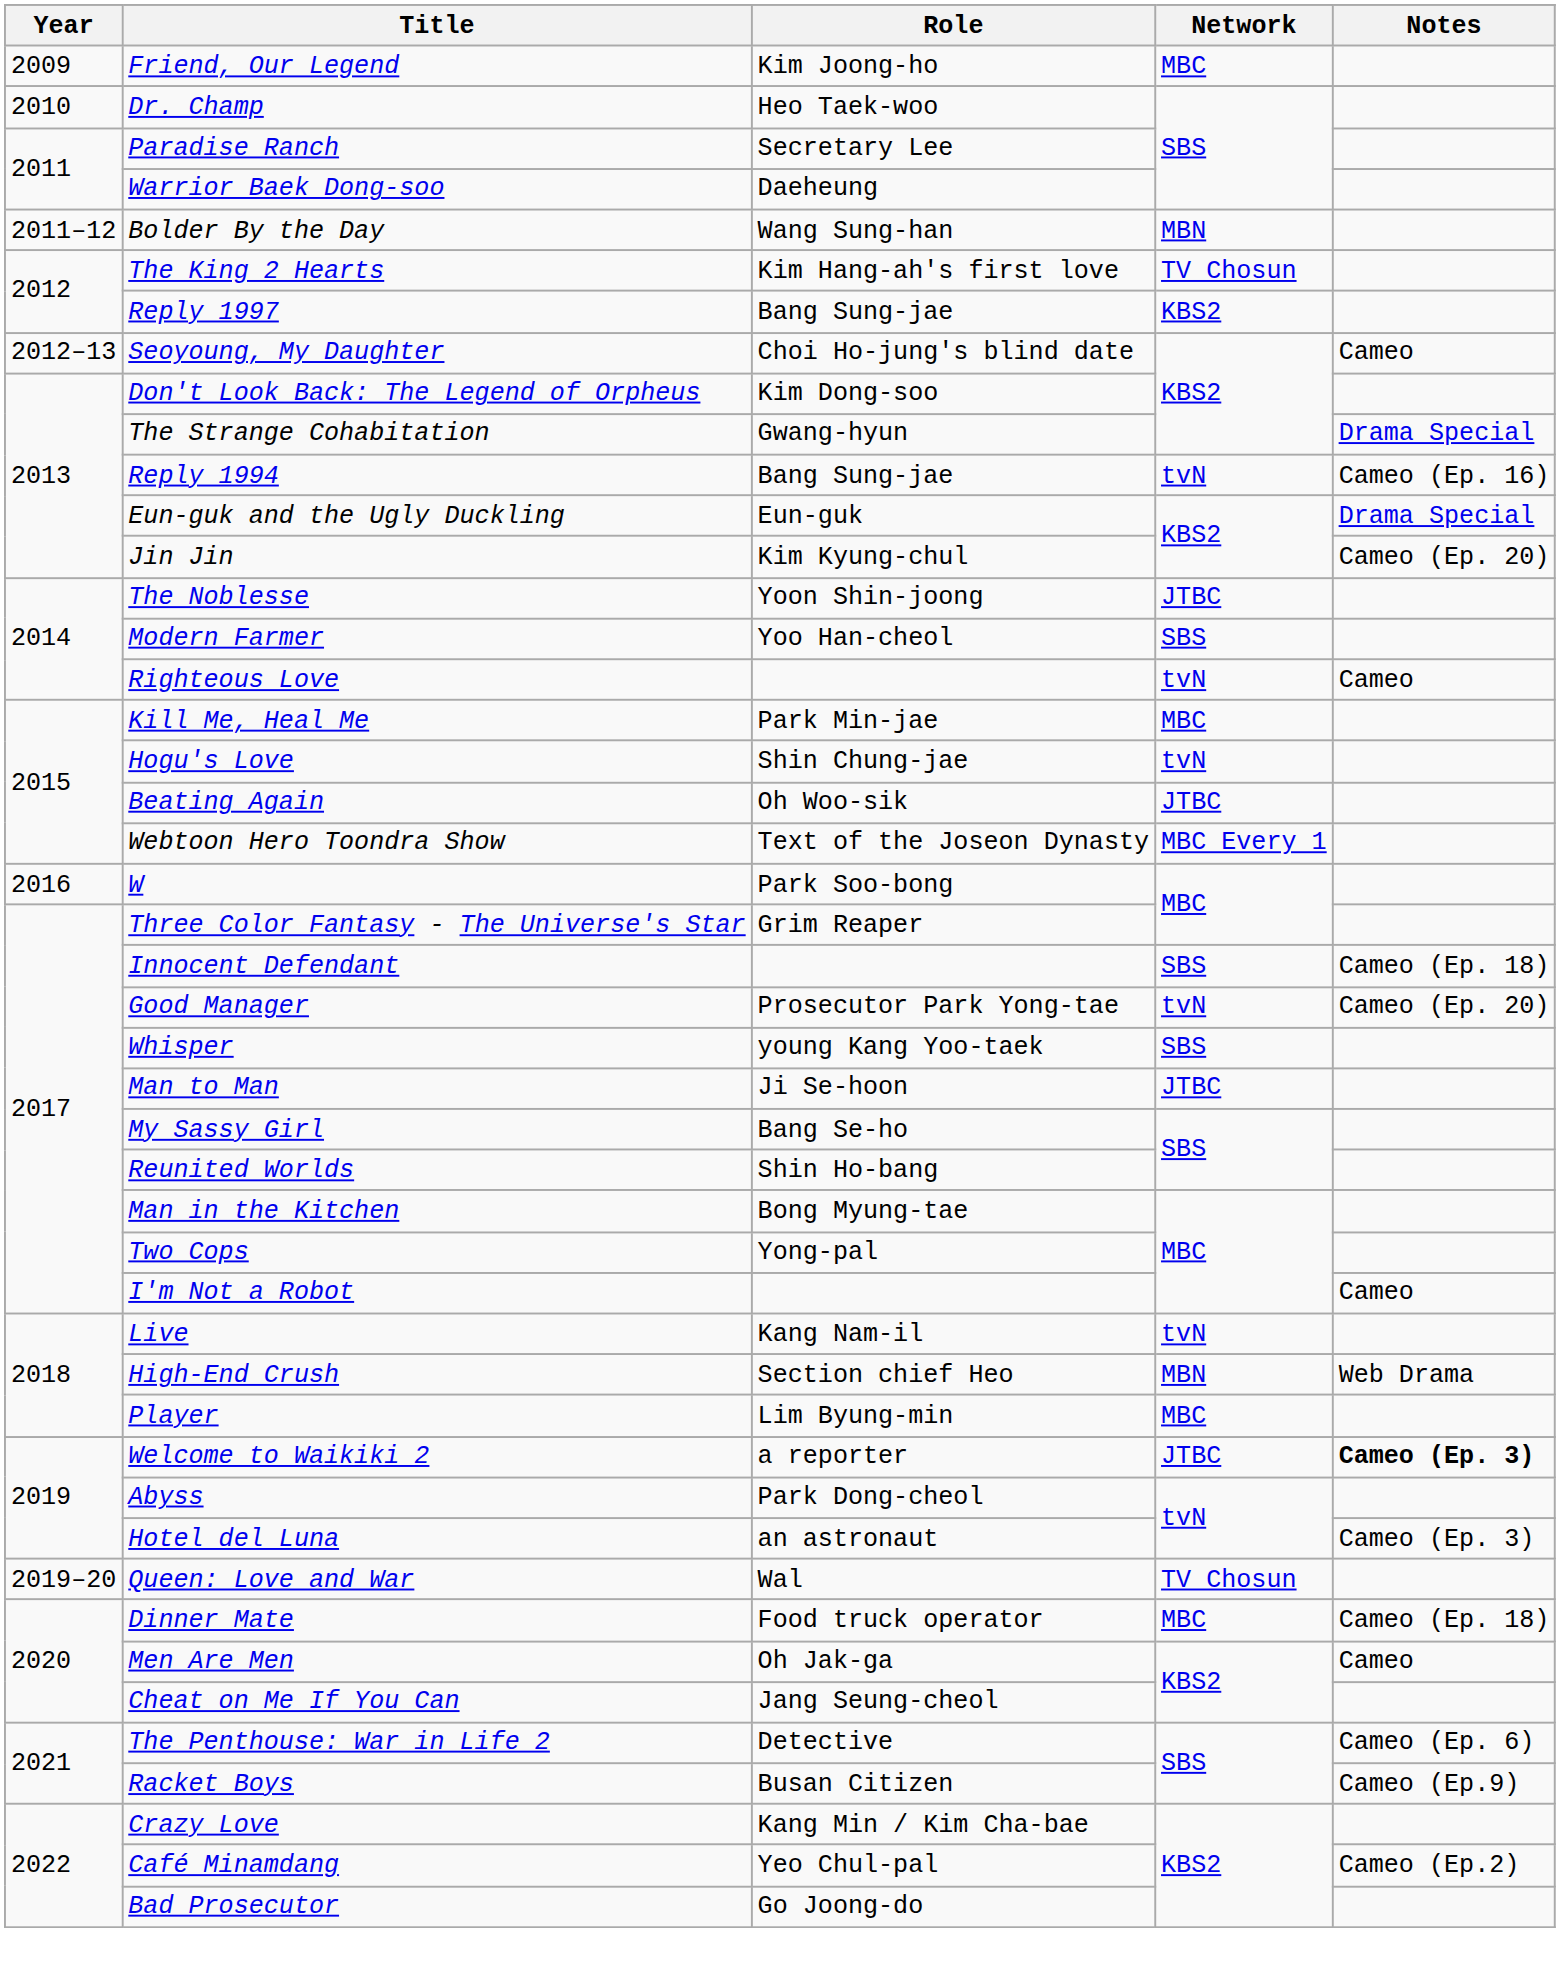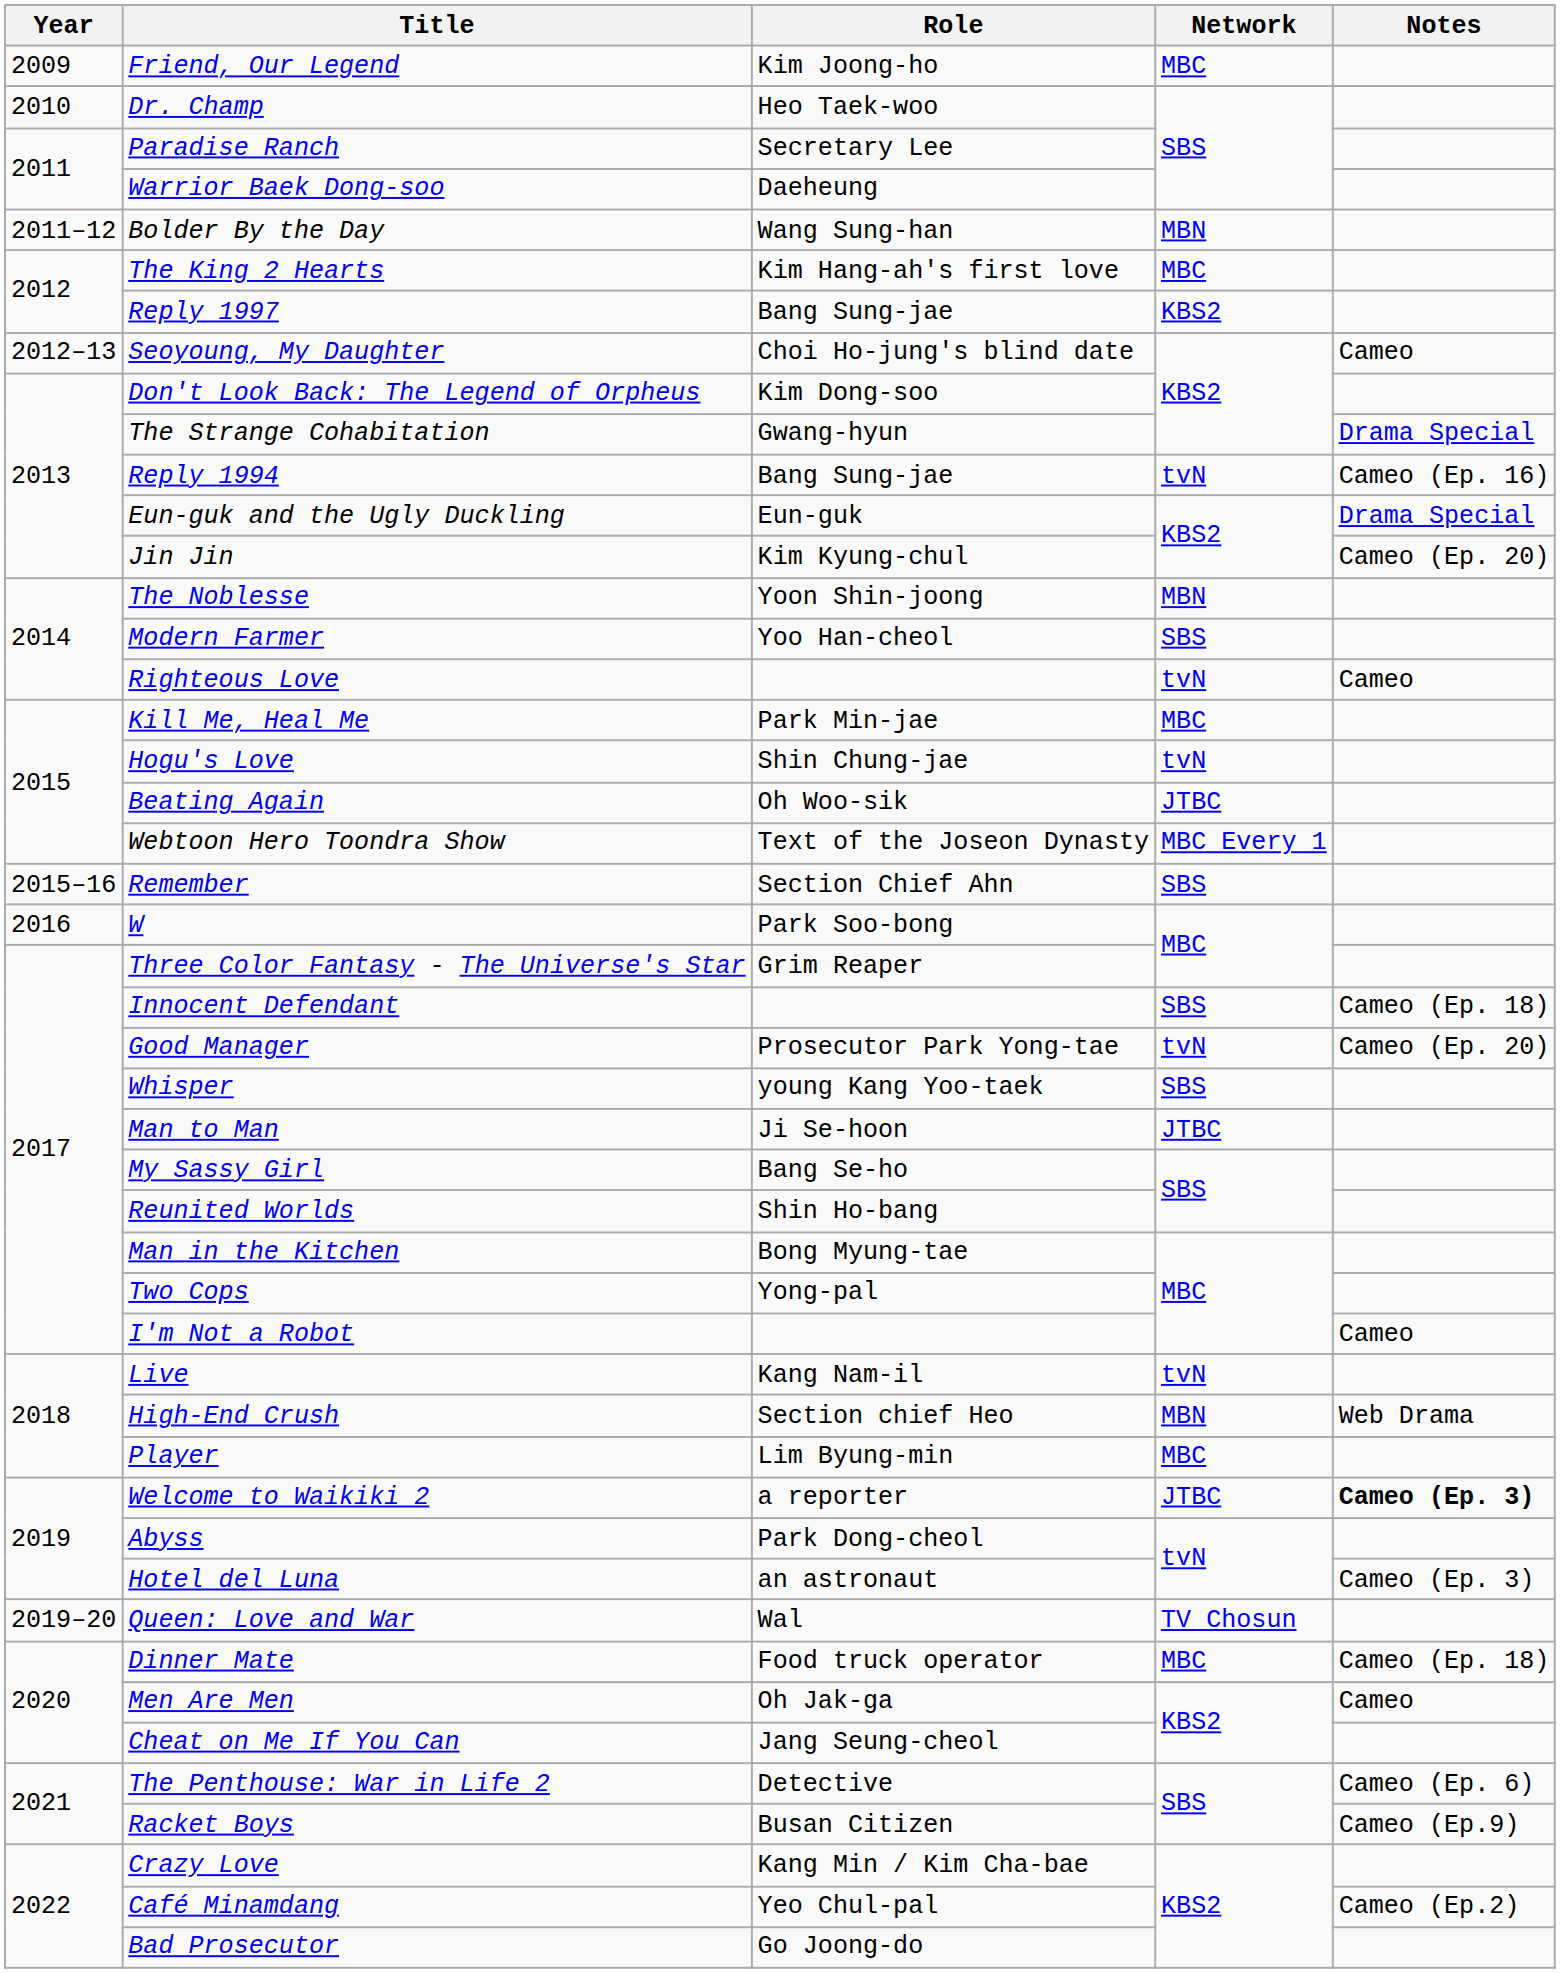The King 2 Hearts | Network: TV Chosun -> MBC
The Noblesse | Network: JTBC -> MBN
+ row: 2015–16 | Remember | Section Chief Ahn | SBS
